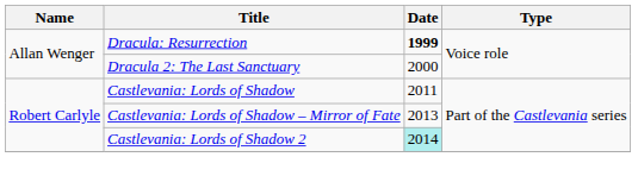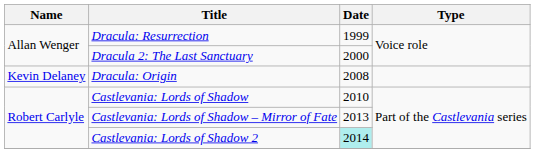Dracula: Resurrection | Date: bold -> normal
+ row: Kevin Delaney | Dracula: Origin | 2008
Castlevania: Lords of Shadow | Date: 2011 -> 2010
